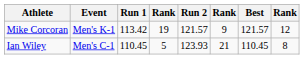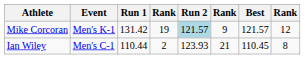Mike Corcoran | Run 1: 113.42 -> 131.42
Mike Corcoran | Run 2: no background -> lightblue background
Ian Wiley | Run 1: 110.45 -> 110.44
Ian Wiley | column 4: 5 -> 2
